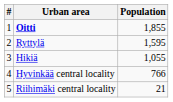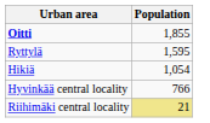- column: # | 1 | 2 | 3 | 4 | 5
Hikiä | Population: 1,055 -> 1,054
Riihimäki central locality | Population: no background -> khaki background
